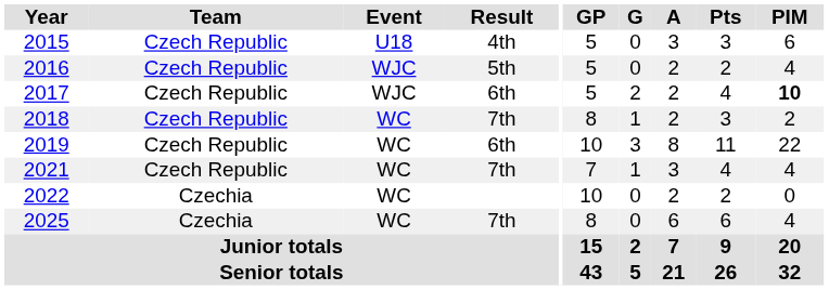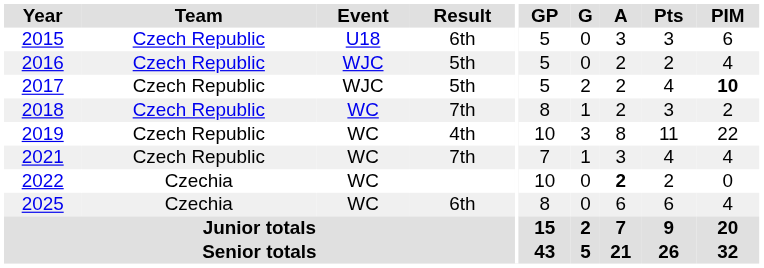2015 | Result: 4th -> 6th
2017 | Result: 6th -> 5th
2019 | Result: 6th -> 4th
2022 | A: normal -> bold
2025 | Result: 7th -> 6th
